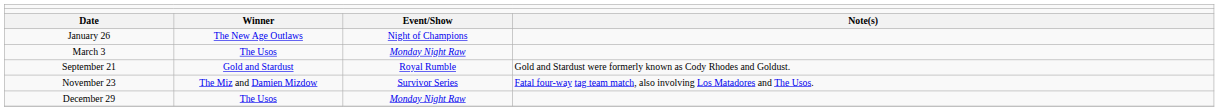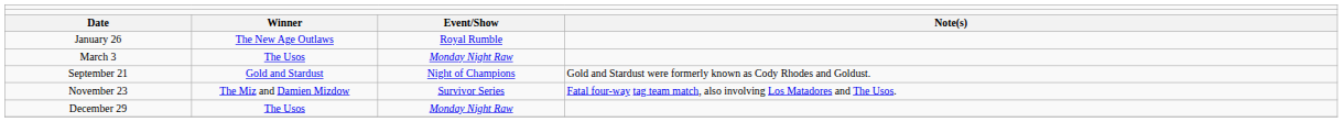January 26 | column 3: Night of Champions -> Royal Rumble
September 21 | column 3: Royal Rumble -> Night of Champions
